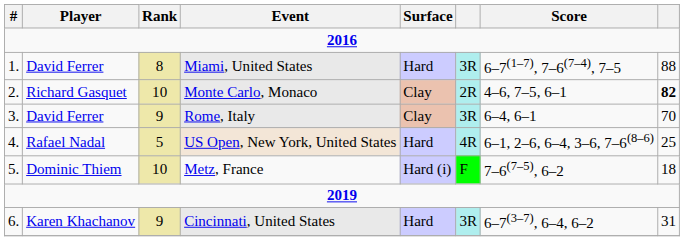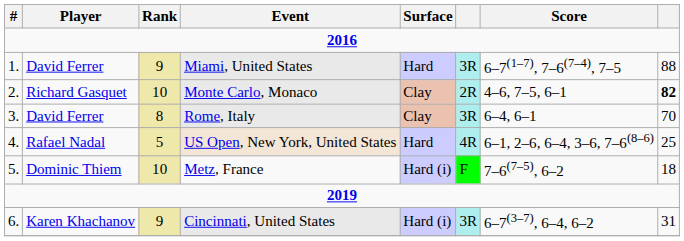Miami, United States | Rank: 8 -> 9
Rome, Italy | Rank: 9 -> 8
Cincinnati, United States | Surface: Hard -> Hard (i)
